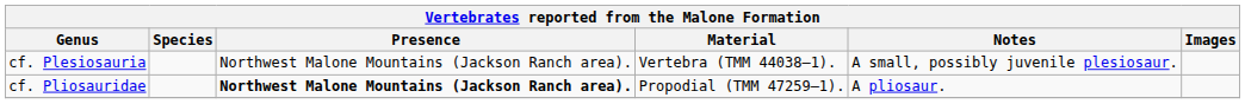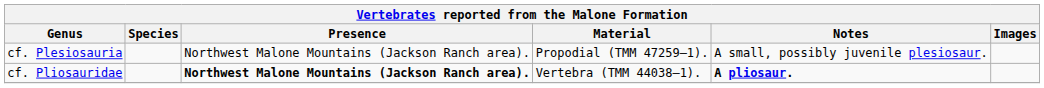cf. Plesiosauria | Material: Vertebra (TMM 44038–1). -> Propodial (TMM 47259–1).
cf. Pliosauridae | Material: Propodial (TMM 47259–1). -> Vertebra (TMM 44038–1).
cf. Pliosauridae | Notes: normal -> bold
